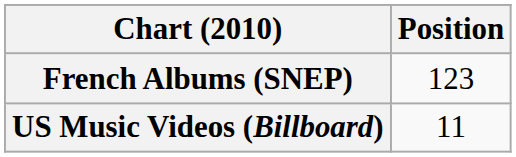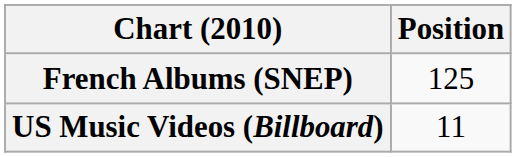French Albums (SNEP) | Position: 123 -> 125
